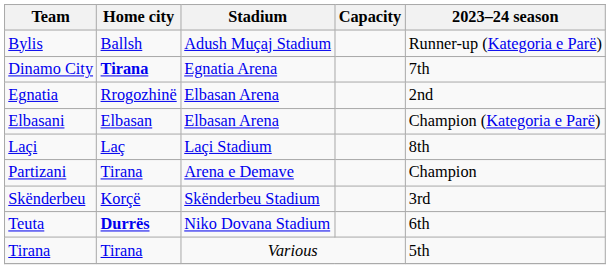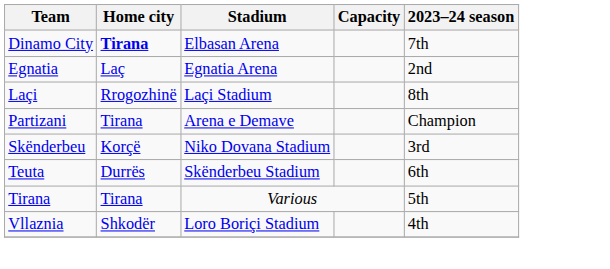- row: Bylis | Ballsh | Adush Muçaj Stadium | Runner-up (Kategoria e Parë)
Dinamo City | Stadium: Egnatia Arena -> Elbasan Arena
Egnatia | Home city: Rrogozhinë -> Laç
Egnatia | Stadium: Elbasan Arena -> Egnatia Arena
- row: Elbasani | Elbasan | Elbasan Arena | Champion (Kategoria e Parë)
Laçi | Home city: Laç -> Rrogozhinë
Skënderbeu | Stadium: Skënderbeu Stadium -> Niko Dovana Stadium
Teuta | Home city: bold -> normal
Teuta | Stadium: Niko Dovana Stadium -> Skënderbeu Stadium
+ row: Vllaznia | Shkodër | Loro Boriçi Stadium | 4th
